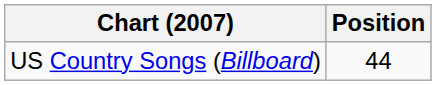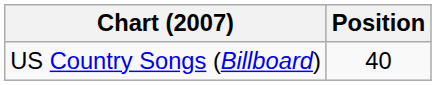US Country Songs (Billboard) | Position: 44 -> 40
